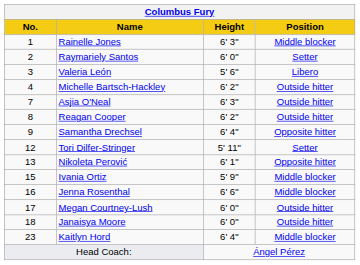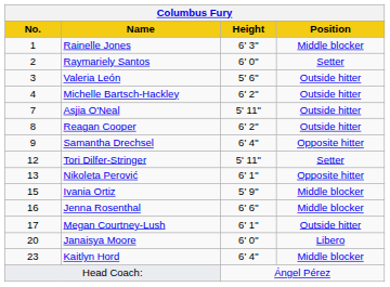Valeria León | Position: Libero -> Outside hitter
Asjia O'Neal | Height: 6' 3" -> 5' 11"
Megan Courtney-Lush | Height: 6' 0" -> 6' 1"
Janaisya Moore | No.: 18 -> 20
Janaisya Moore | Position: Outside hitter -> Libero
